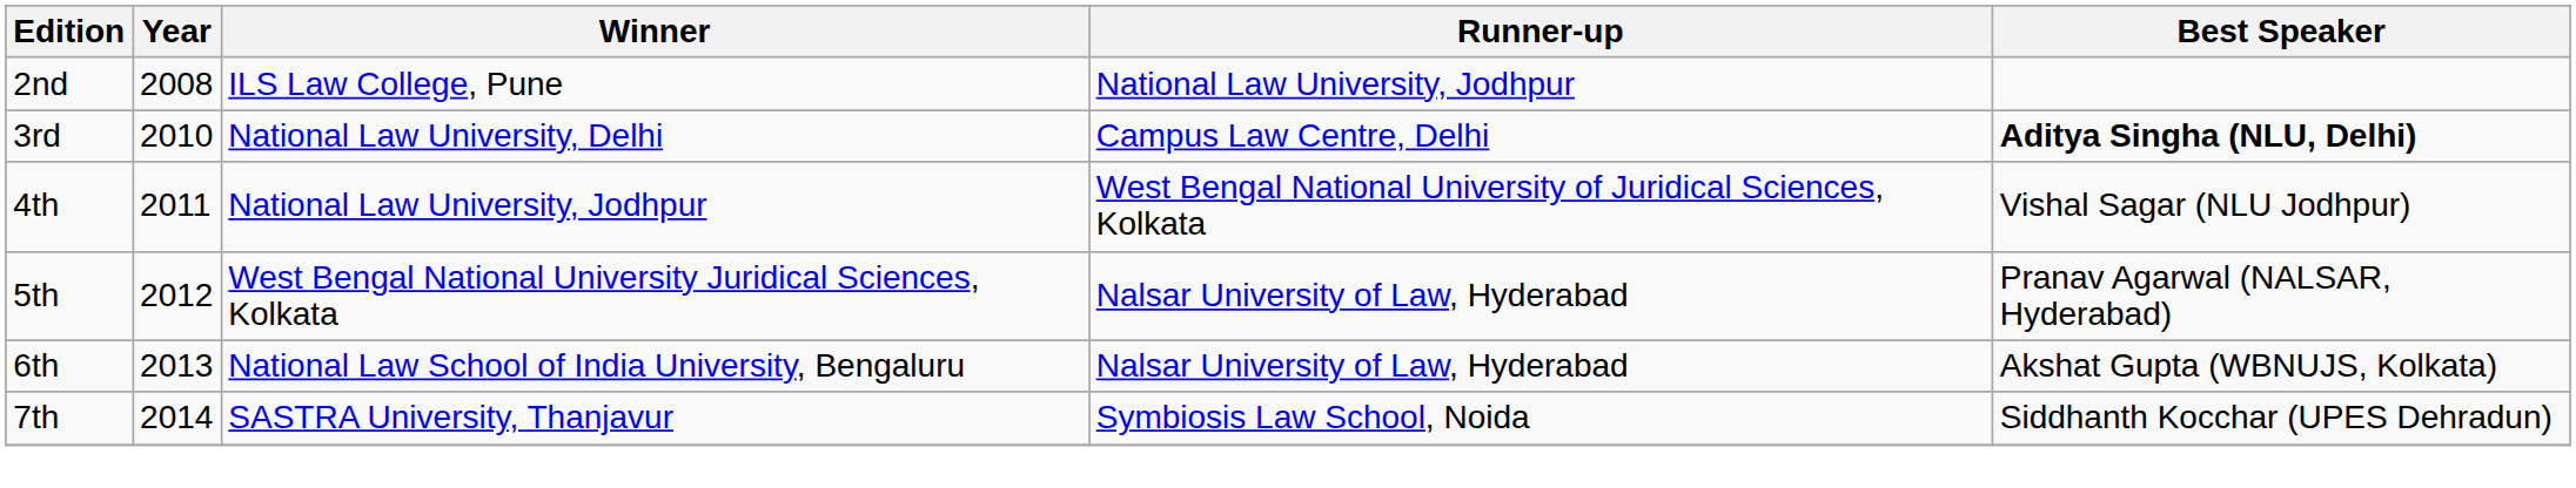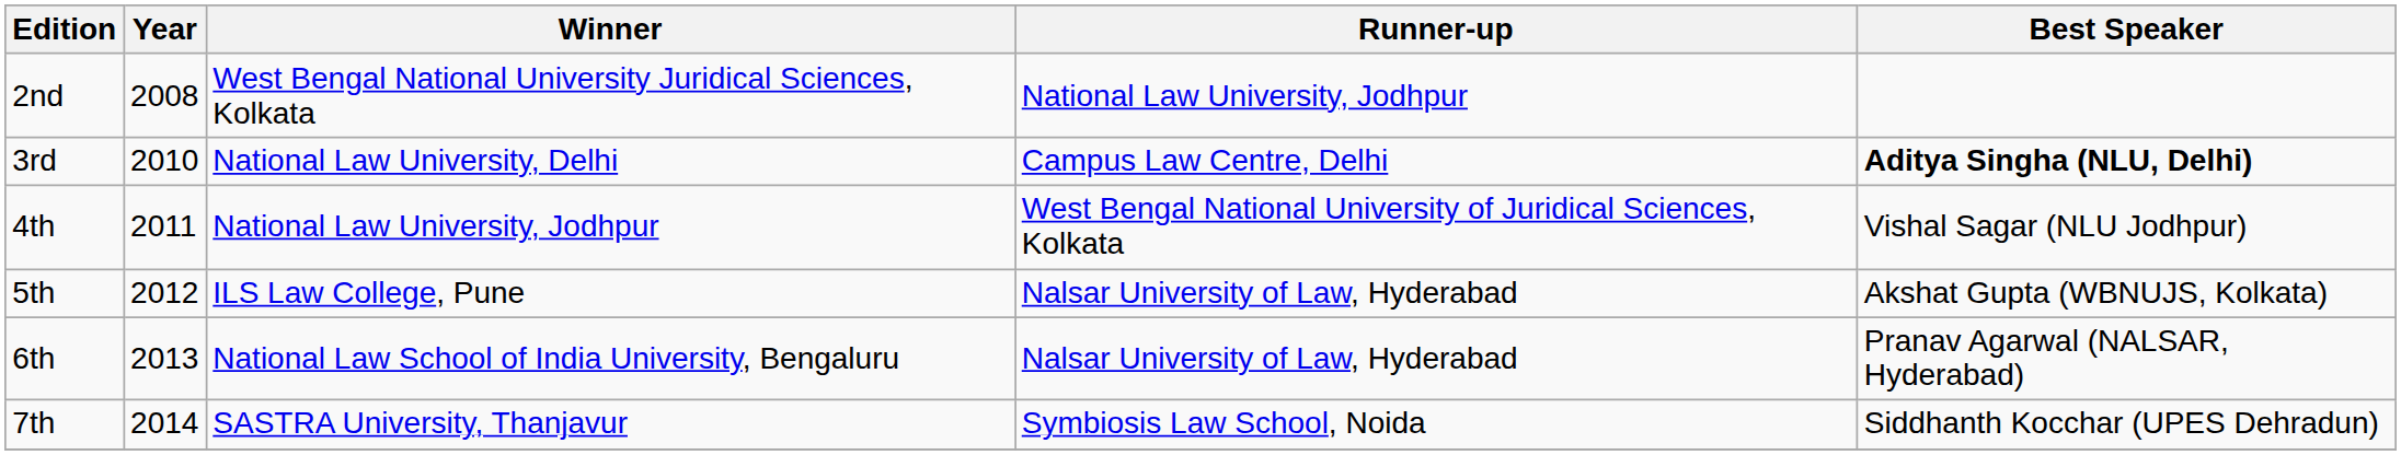2nd | Winner: ILS Law College, Pune -> West Bengal National University Juridical Sciences, Kolkata
5th | Winner: West Bengal National University Juridical Sciences, Kolkata -> ILS Law College, Pune
5th | Best Speaker: Pranav Agarwal (NALSAR, Hyderabad) -> Akshat Gupta (WBNUJS, Kolkata)
6th | Best Speaker: Akshat Gupta (WBNUJS, Kolkata) -> Pranav Agarwal (NALSAR, Hyderabad)
